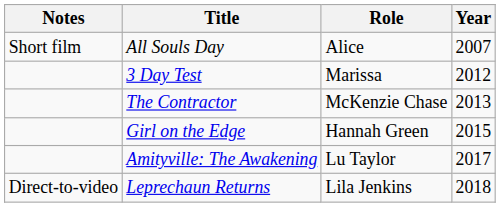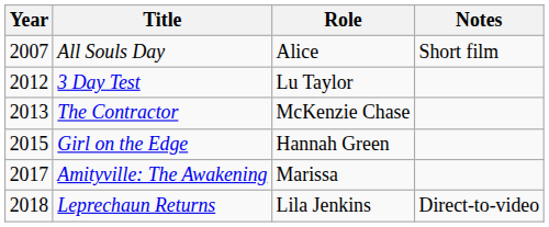columns swapped: Year <-> Notes
3 Day Test | Role: Marissa -> Lu Taylor
Amityville: The Awakening | Role: Lu Taylor -> Marissa
